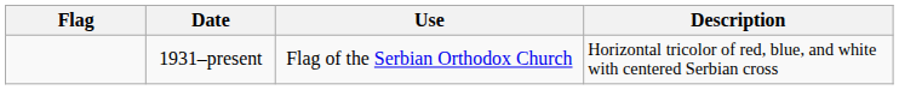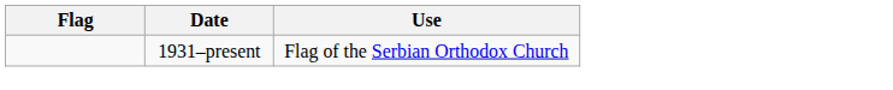- column: Description | Horizontal tricolor of red, blue, and white with centered Serbian cross
